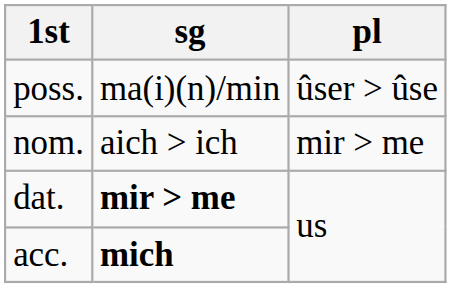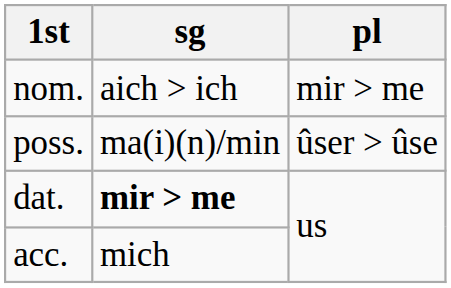rows swapped: nom. <-> poss.
acc. | sg: bold -> normal
